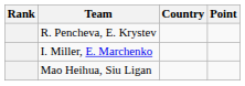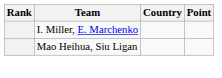- row: R. Pencheva, E. Krystev
